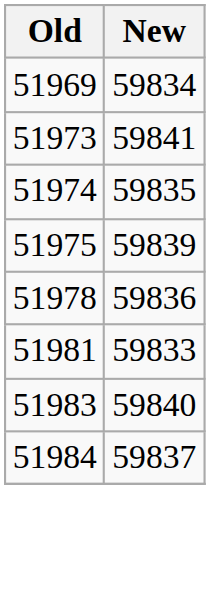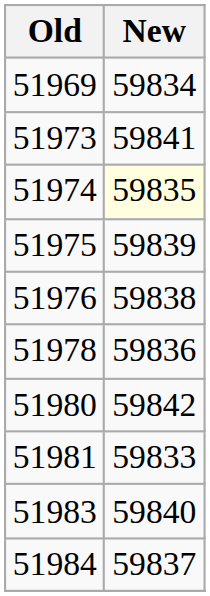51974 | New: no background -> lightyellow background
+ row: 51976 | 59838
+ row: 51980 | 59842
